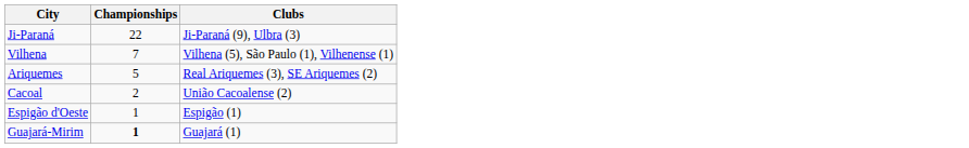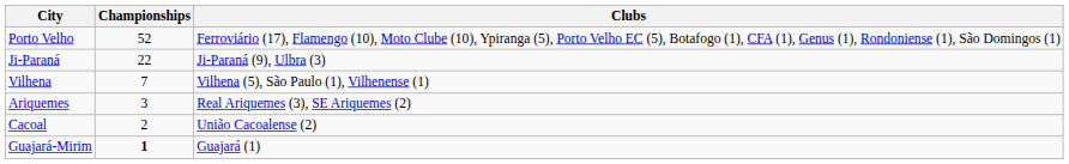+ row: Porto Velho | 52 | Ferroviário (17), Flamengo (10), Moto Clube (10), Ypiranga (5), Porto Velho EC (5), Botafogo (1), CFA (1), Genus (1), Rondoniense (1), São Domingos (1)
Ariquemes | Championships: 5 -> 3
- row: Espigão d'Oeste | 1 | Espigão (1)
